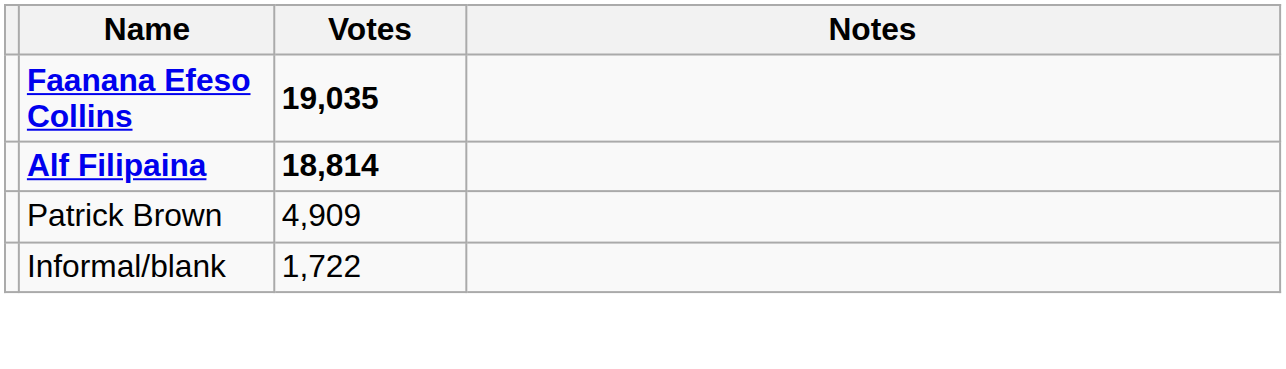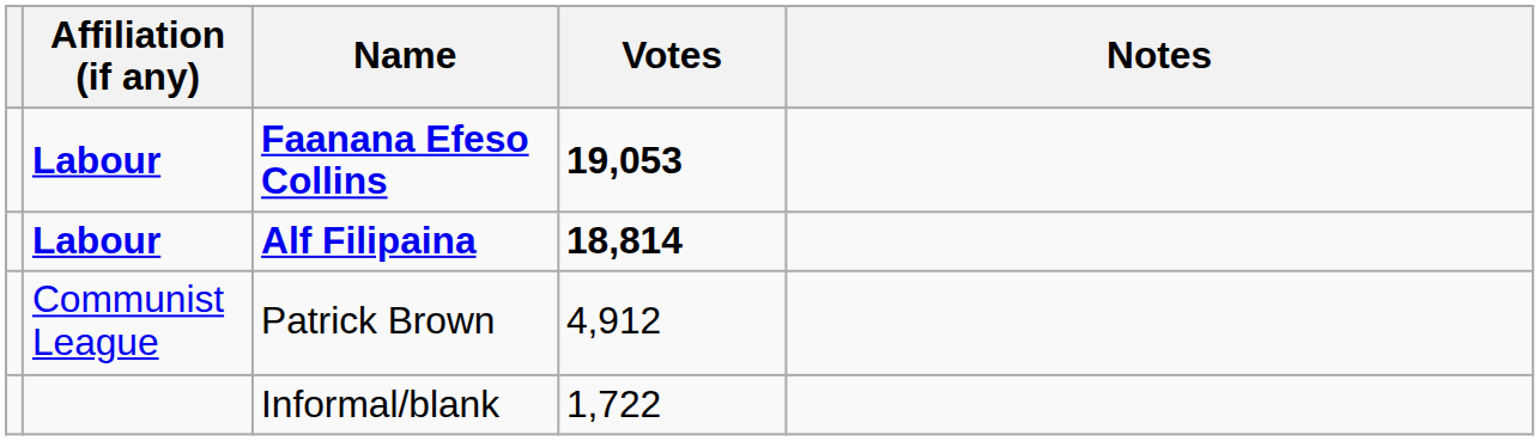+ column: Affiliation (if any) | Labour | Labour | Communist League
Faanana Efeso Collins | Votes: 19,035 -> 19,053
Patrick Brown | Votes: 4,909 -> 4,912
